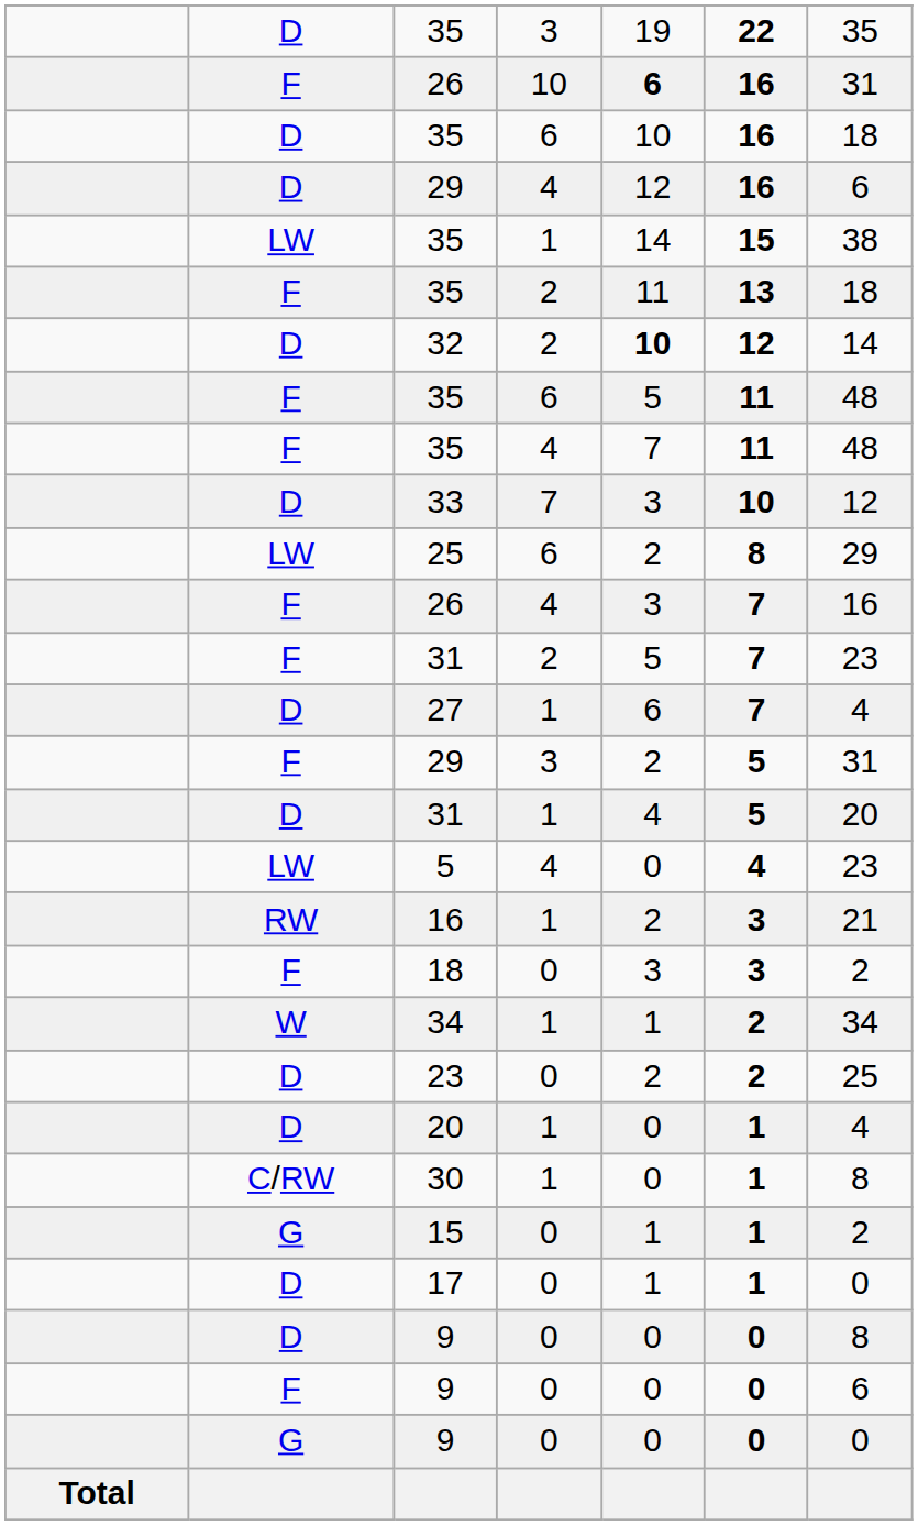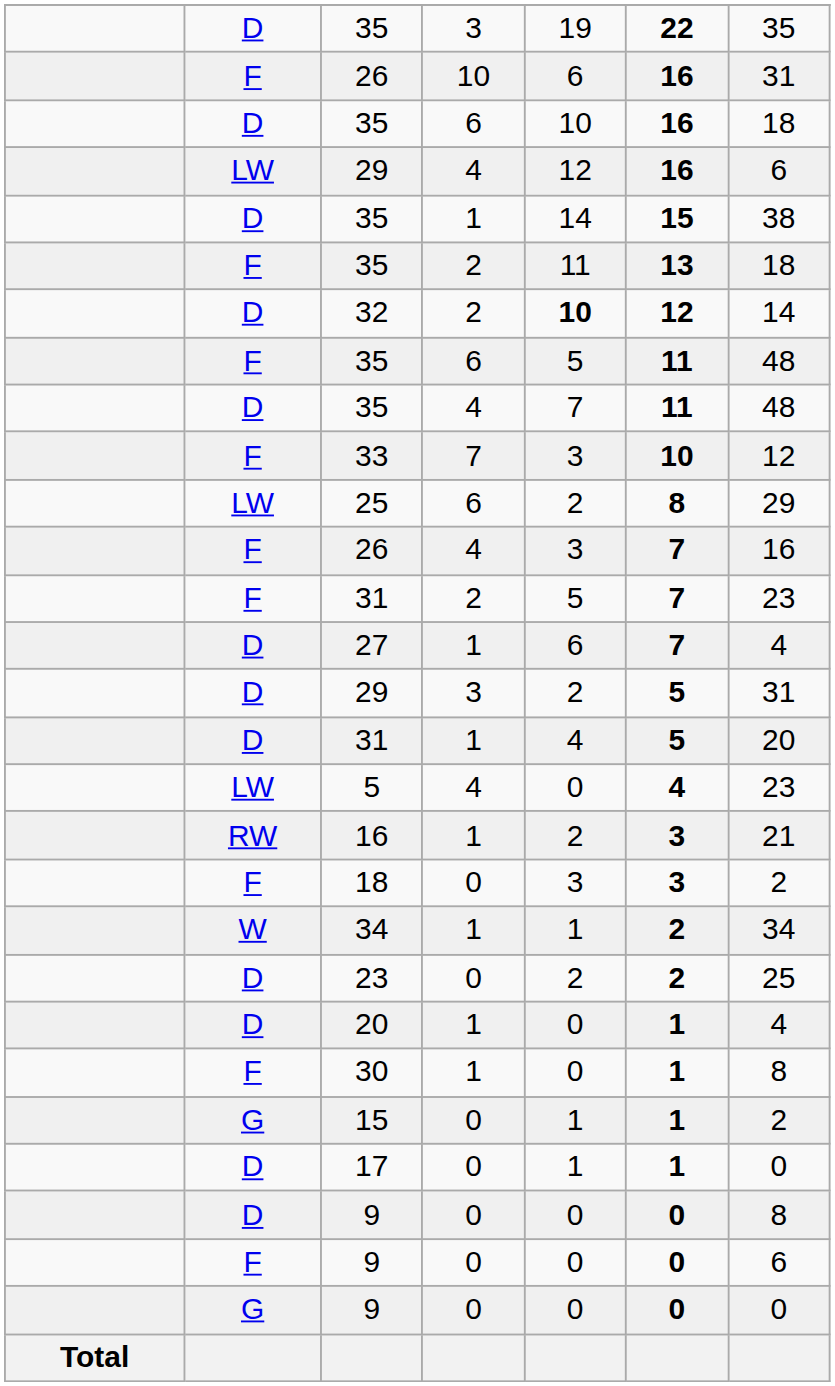26 / 10 | column 5: bold -> normal
29 / 4 | column 2: D -> LW
35 / 1 | column 2: LW -> D
35 / 4 | column 2: F -> D
33 | column 2: D -> F
29 / 3 | column 2: F -> D
30 | column 2: C/RW -> F
